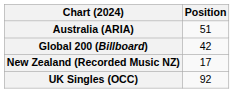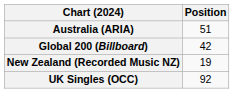New Zealand (Recorded Music NZ) | Position: 17 -> 19
